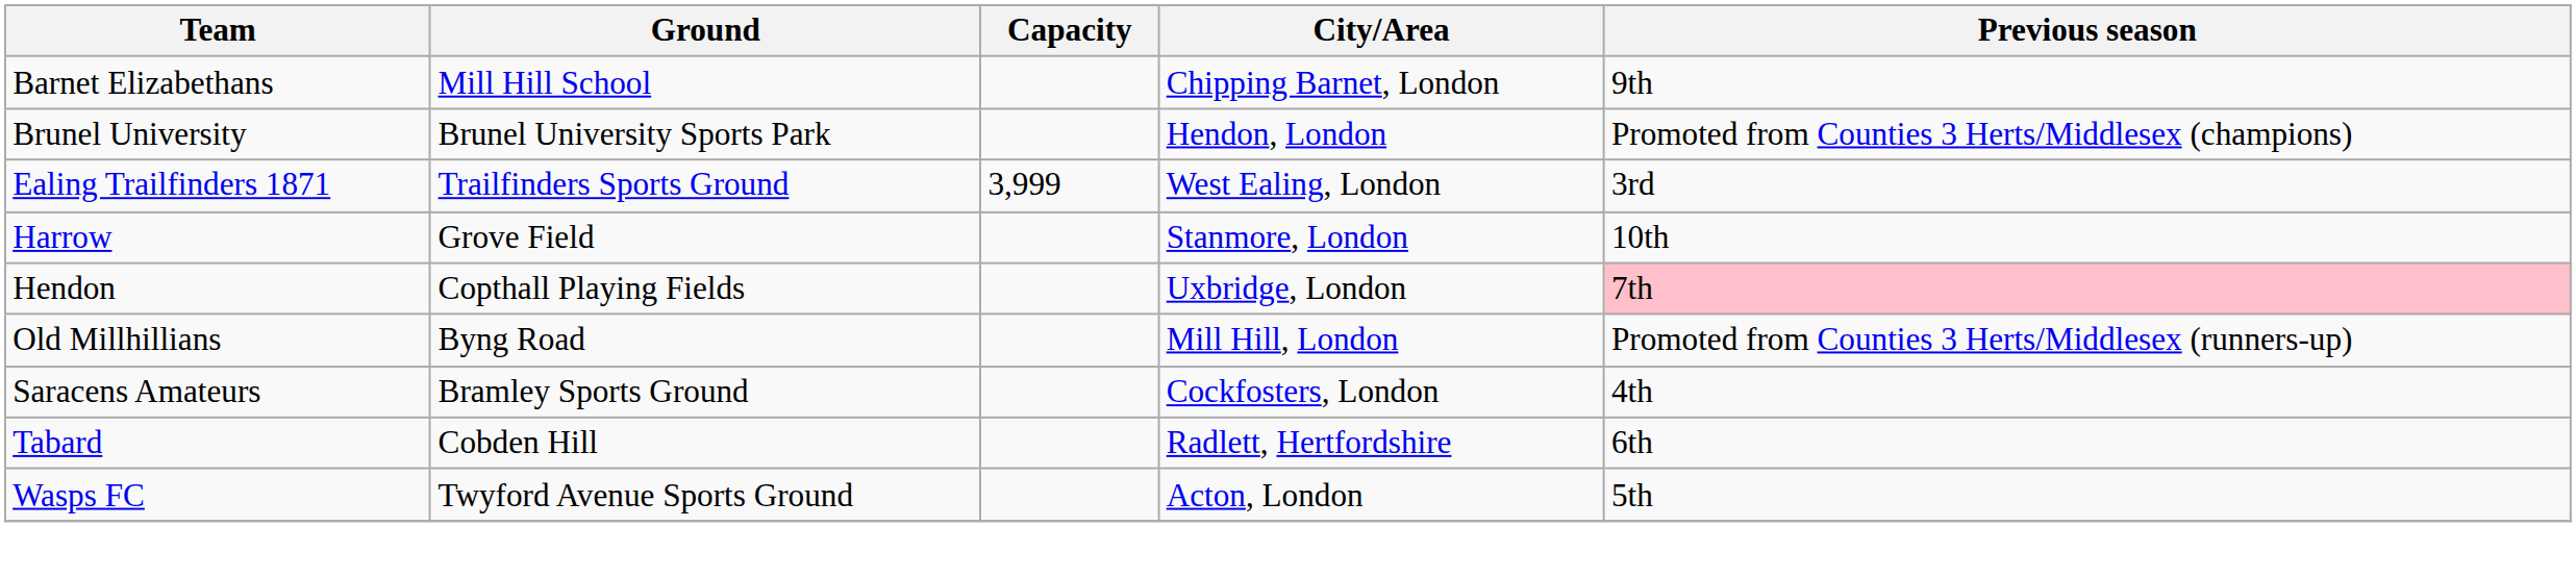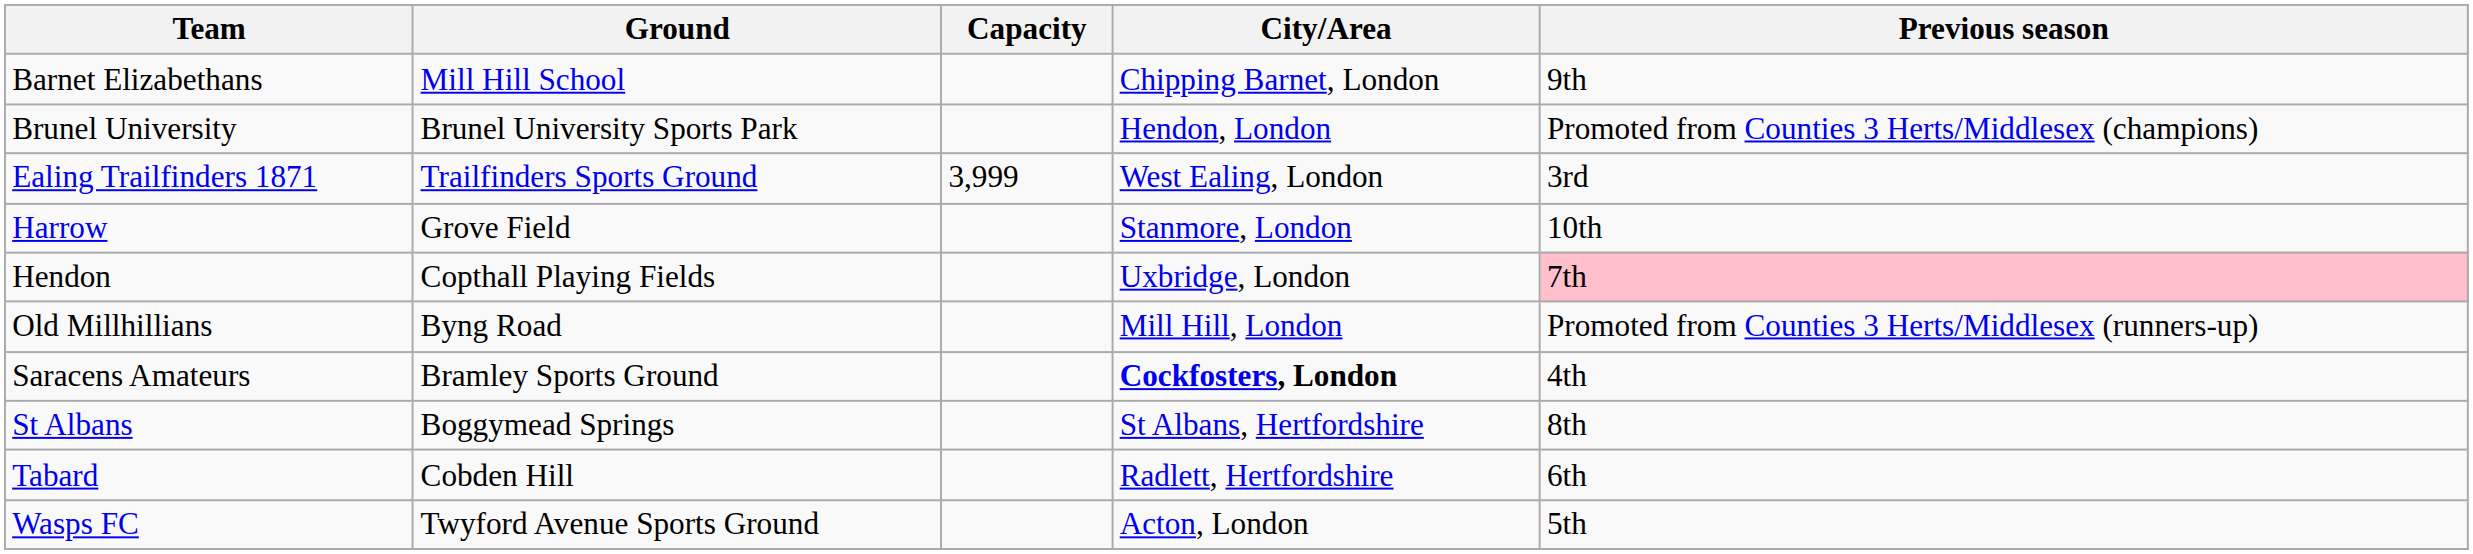Saracens Amateurs | City/Area: normal -> bold
+ row: St Albans | Boggymead Springs | St Albans, Hertfordshire | 8th
